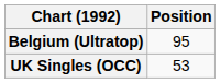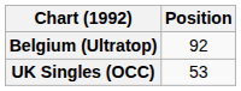Belgium (Ultratop) | Position: 95 -> 92
